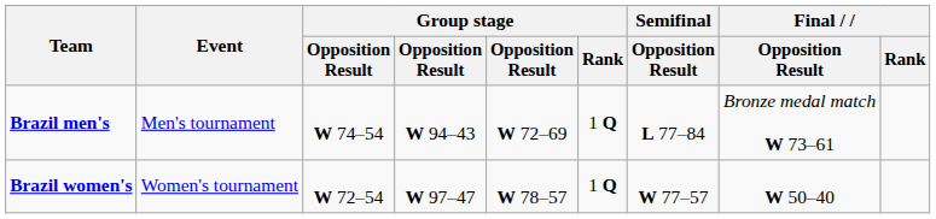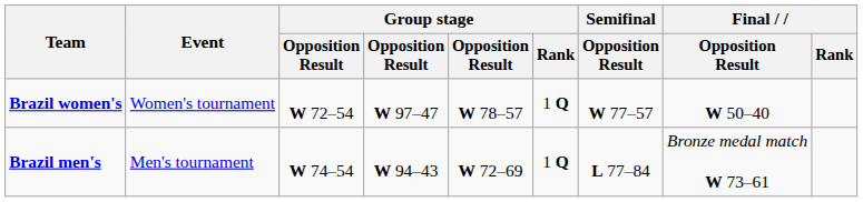rows swapped: Brazil men's <-> Brazil women's
